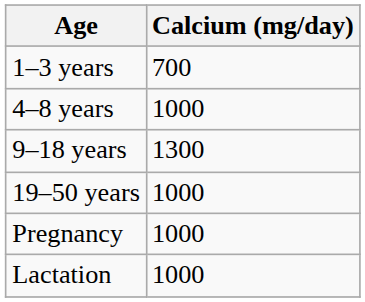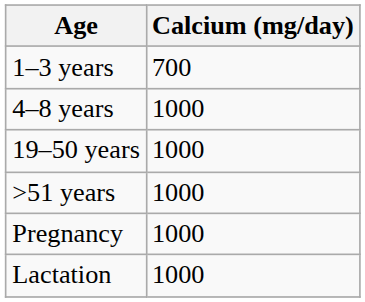- row: 9–18 years | 1300
+ row: >51 years | 1000
